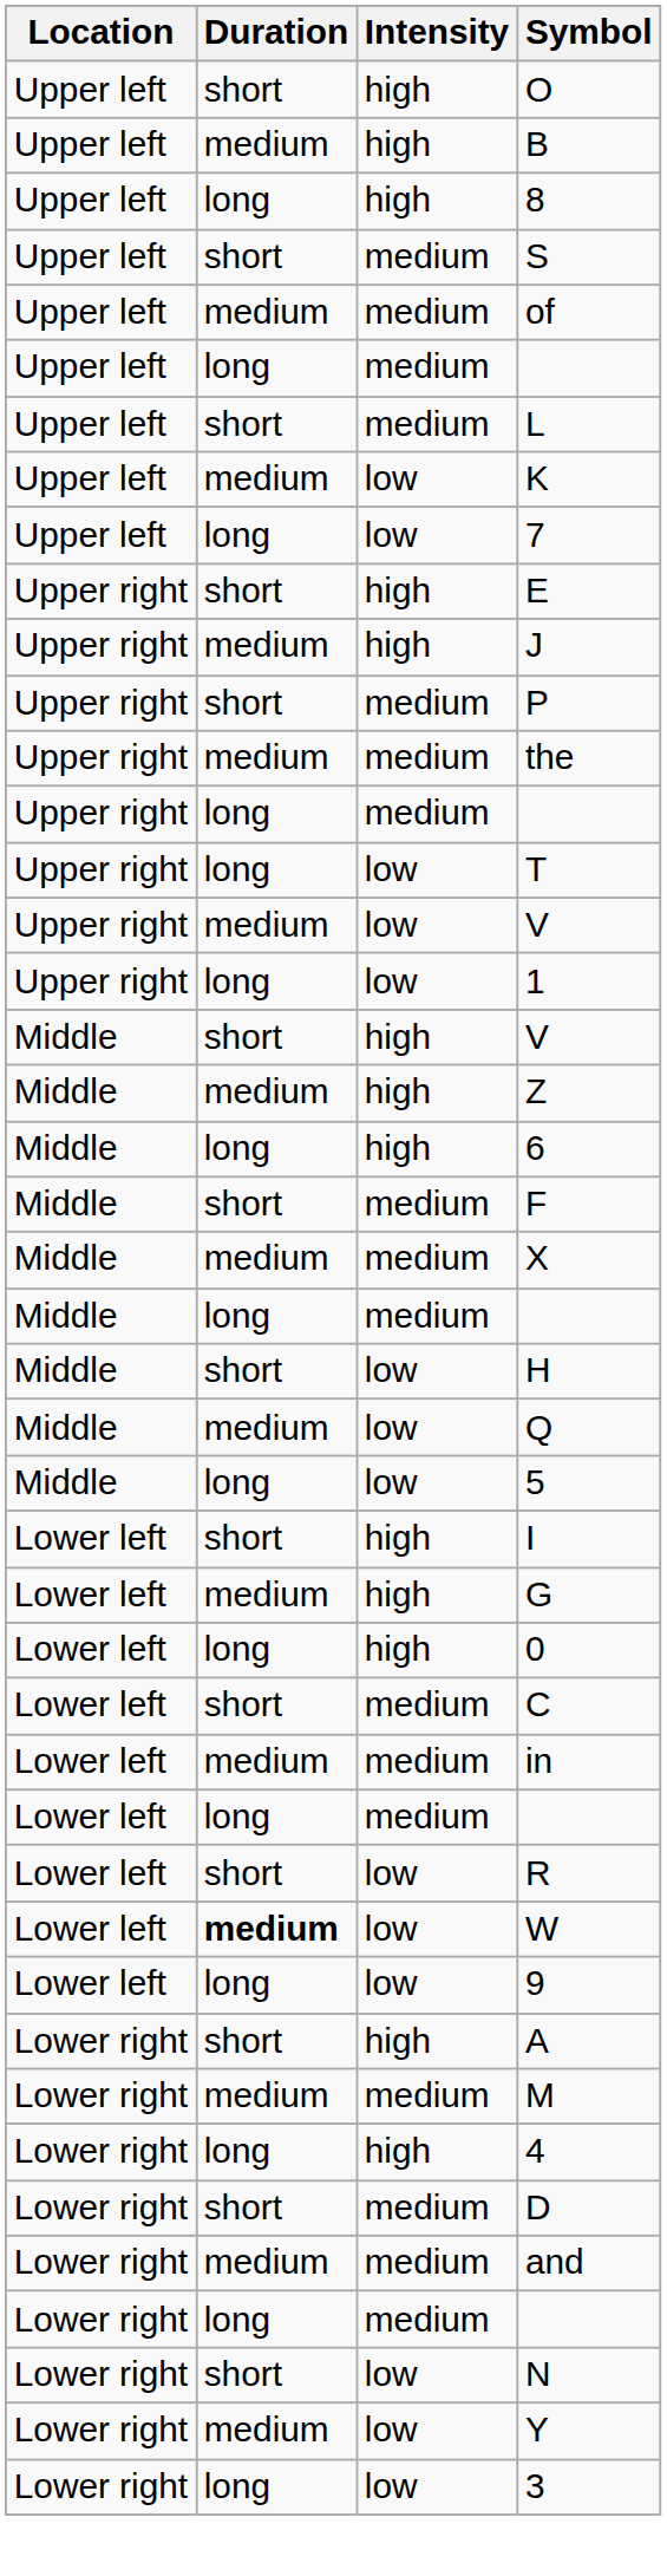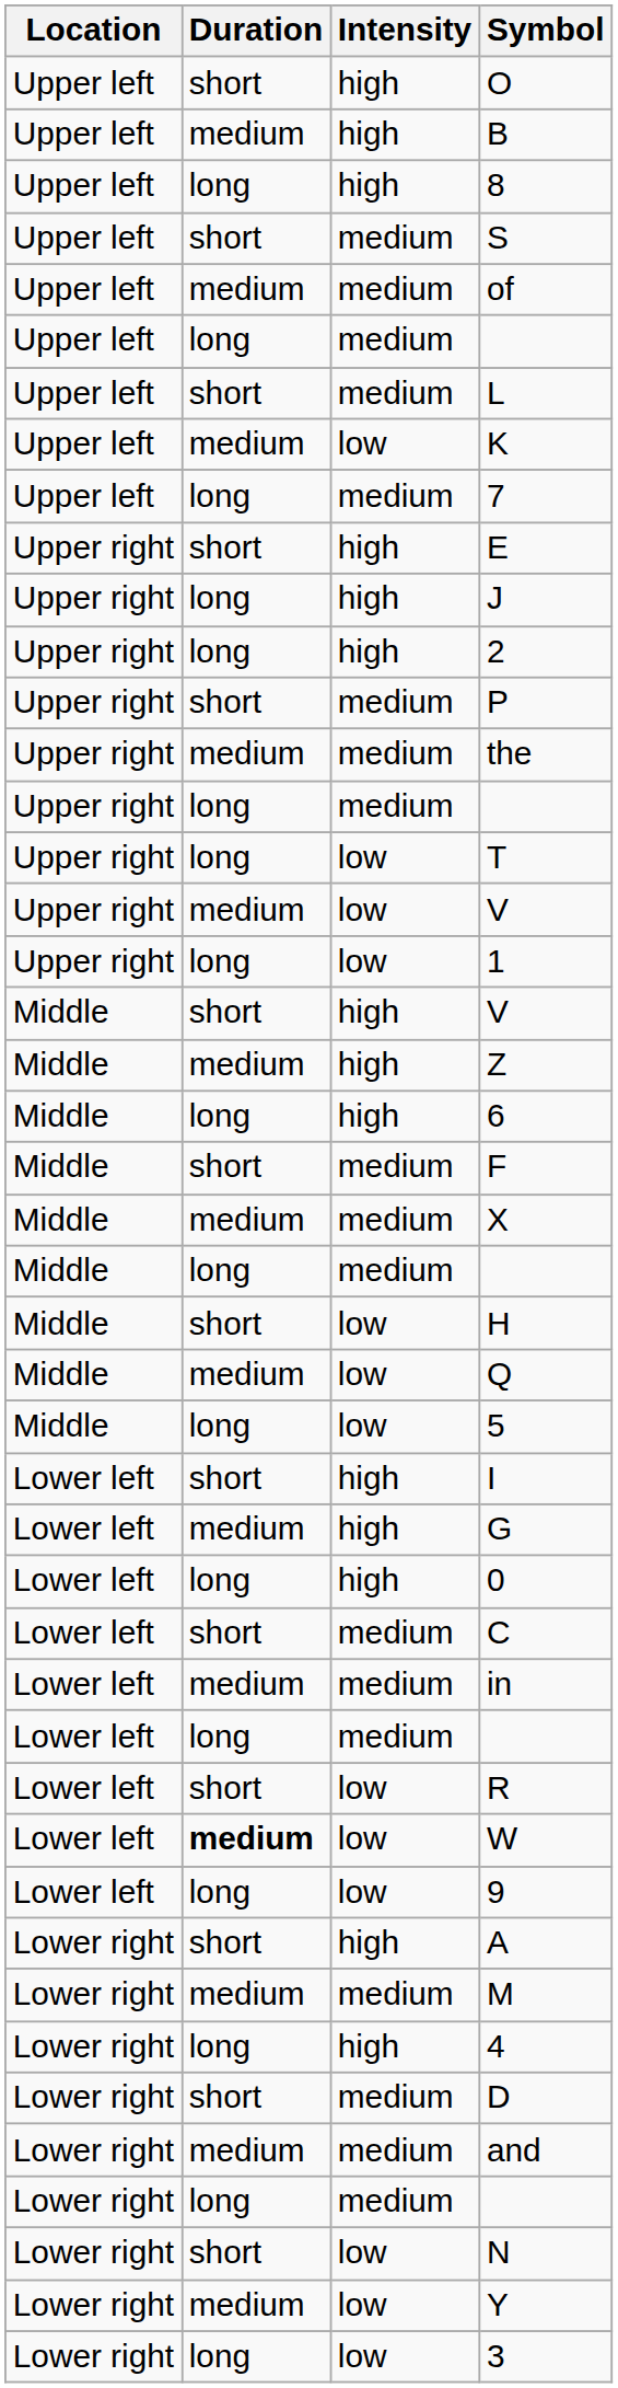7 | Intensity: low -> medium
J | Duration: medium -> long
+ row: Upper right | long | high | 2
